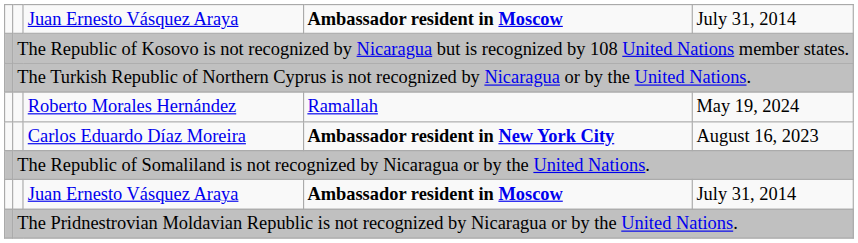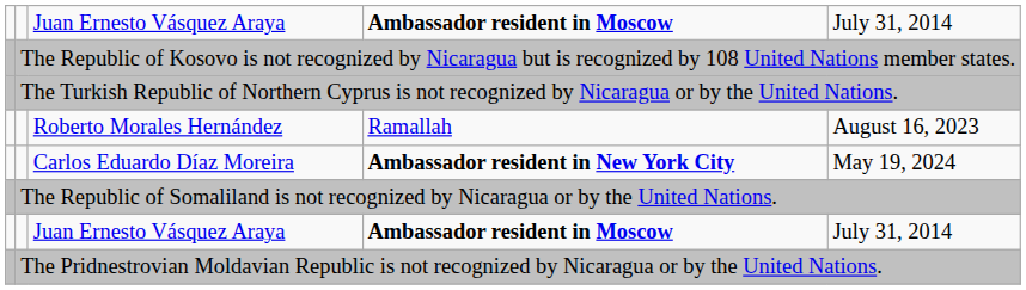Roberto Morales Hernández | column 5: May 19, 2024 -> August 16, 2023
Carlos Eduardo Díaz Moreira | column 5: August 16, 2023 -> May 19, 2024
